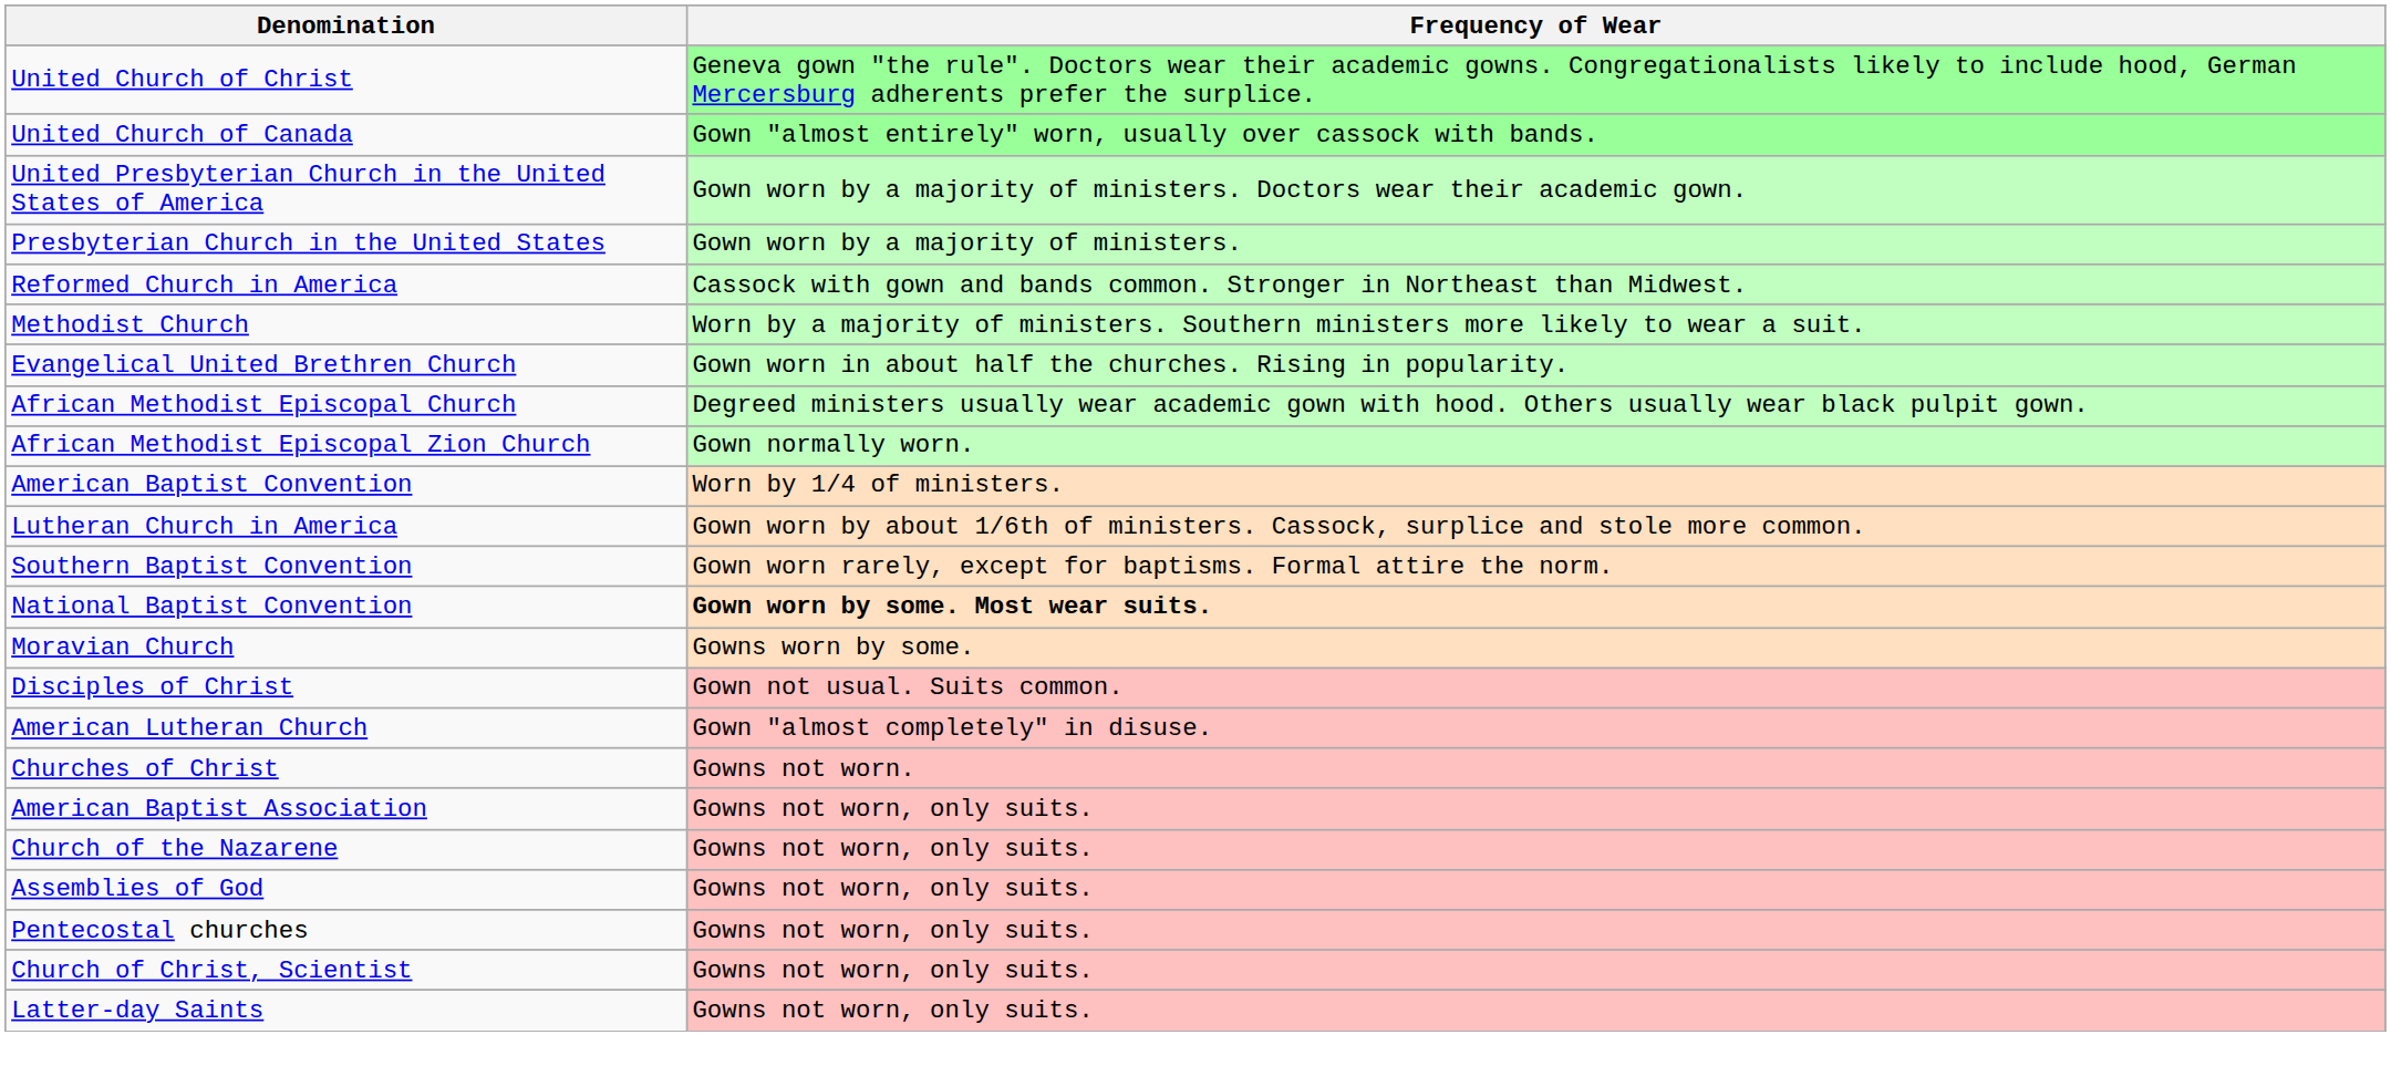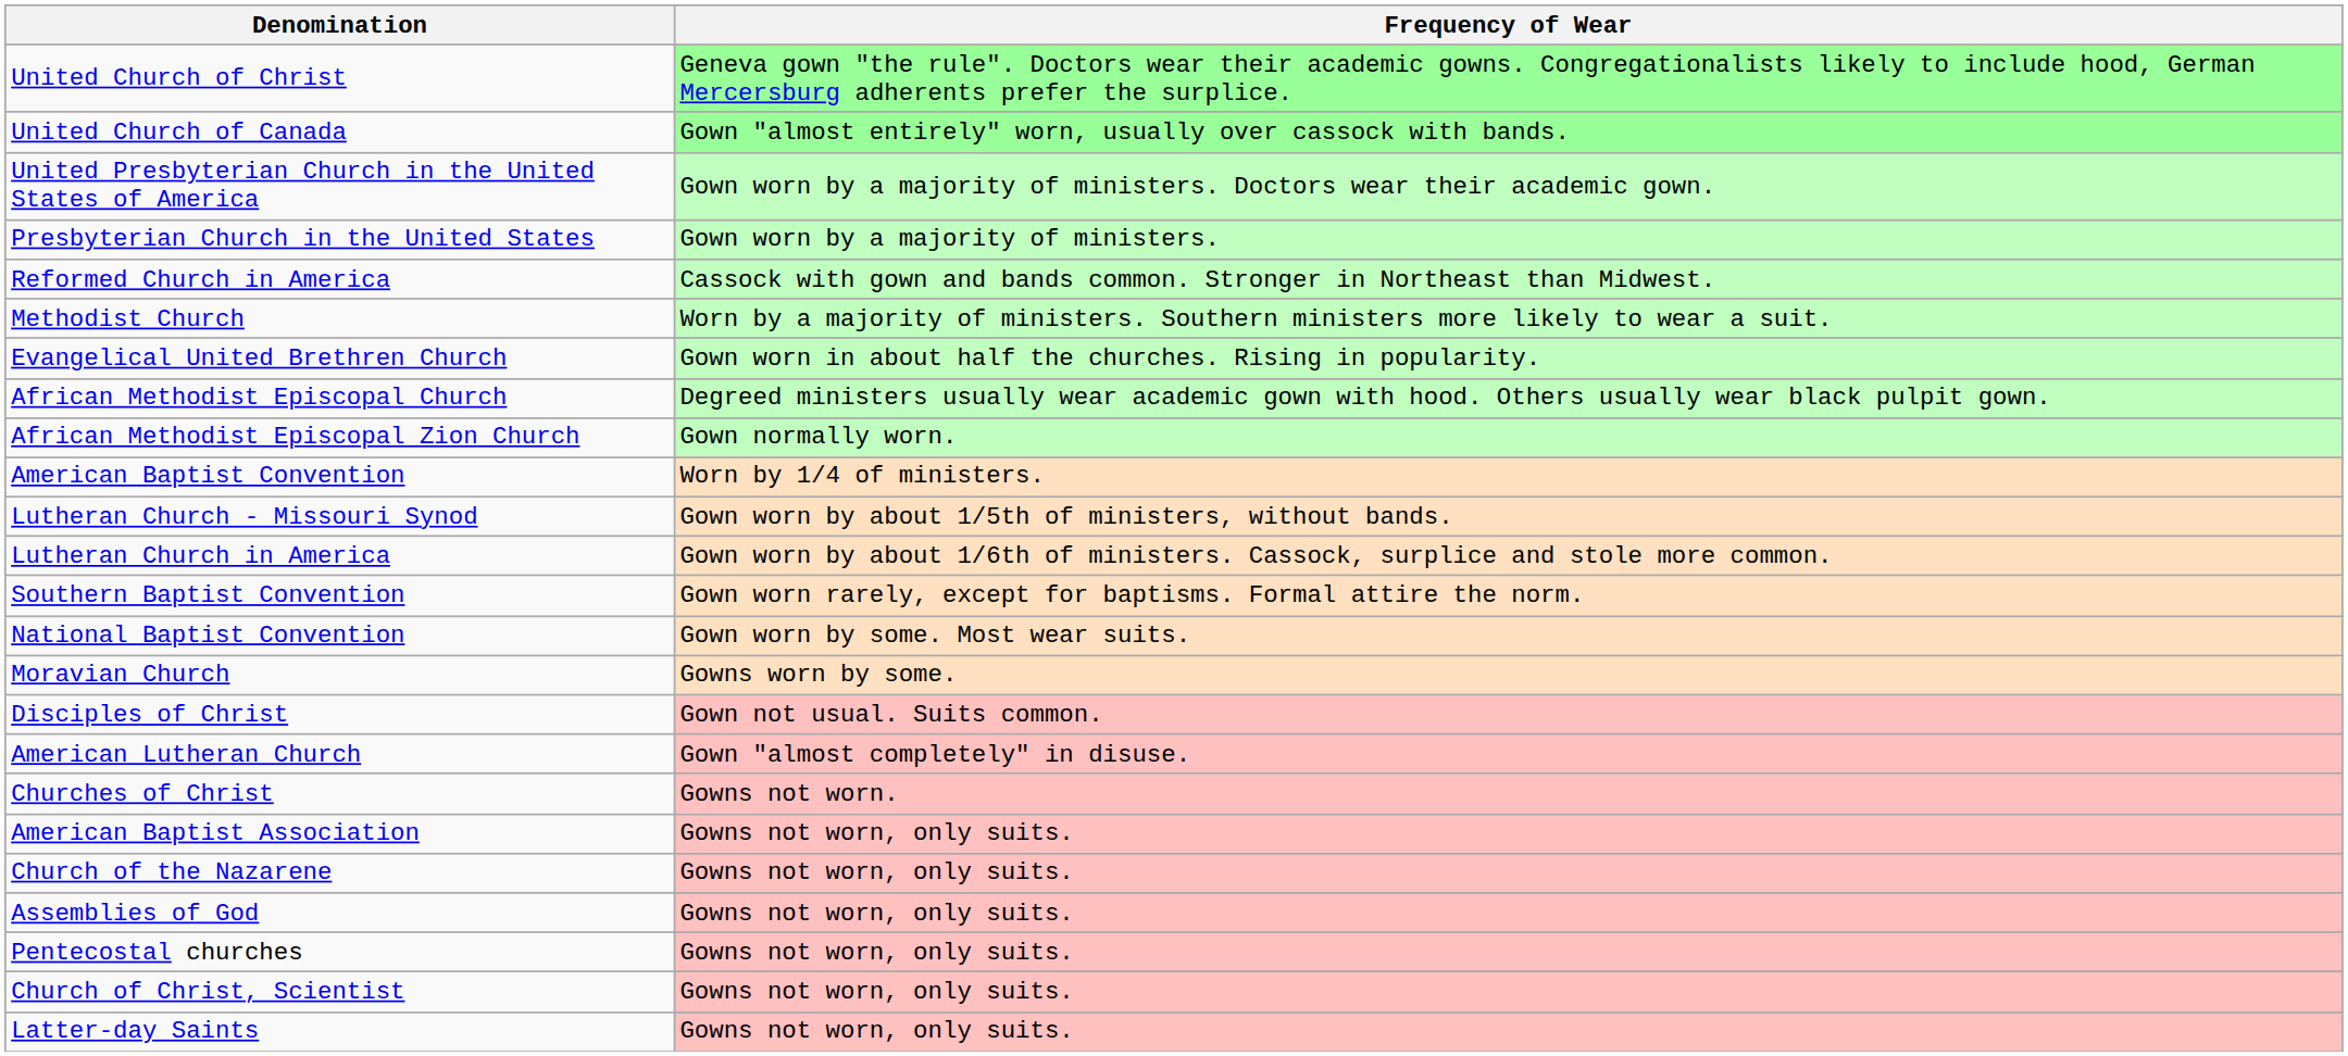+ row: Lutheran Church - Missouri Synod | Gown worn by about 1/5th of ministers, without bands.
National Baptist Convention | Frequency of Wear: bold -> normal
